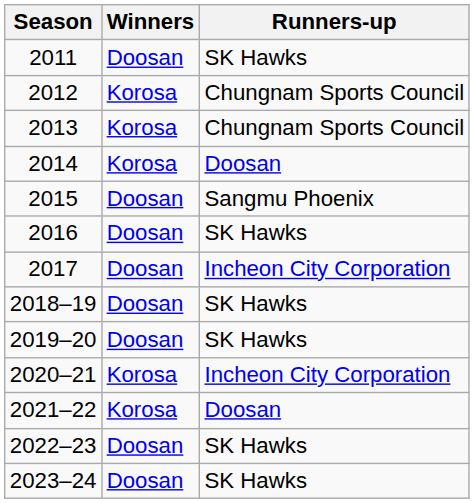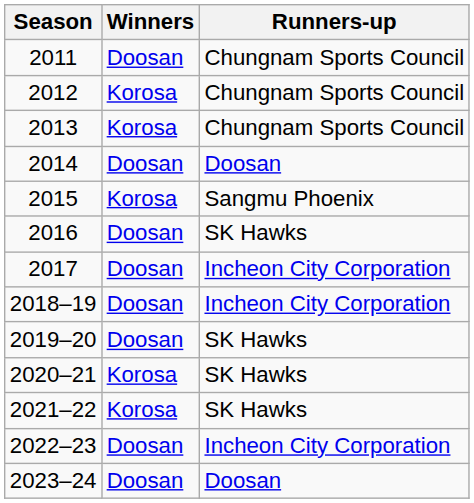2011 | Runners-up: SK Hawks -> Chungnam Sports Council
2014 | Winners: Korosa -> Doosan
2015 | Winners: Doosan -> Korosa
2018–19 | Runners-up: SK Hawks -> Incheon City Corporation
2020–21 | Runners-up: Incheon City Corporation -> SK Hawks
2021–22 | Runners-up: Doosan -> SK Hawks
2022–23 | Runners-up: SK Hawks -> Incheon City Corporation
2023–24 | Runners-up: SK Hawks -> Doosan
